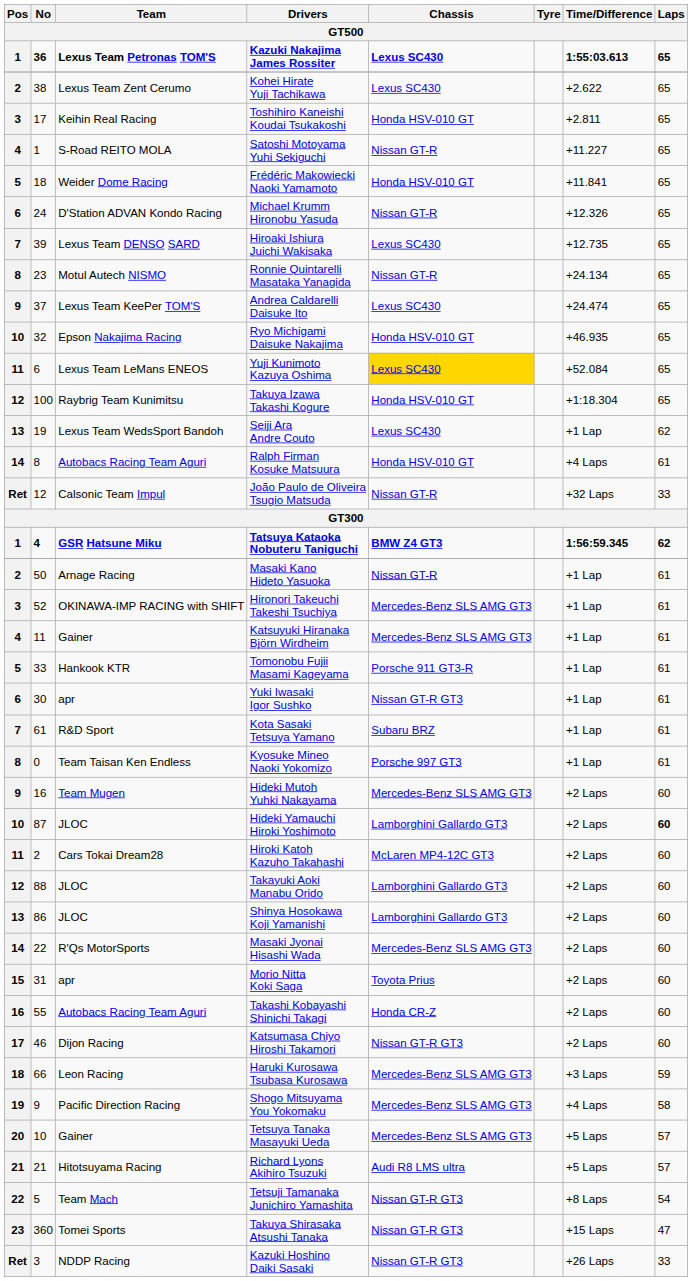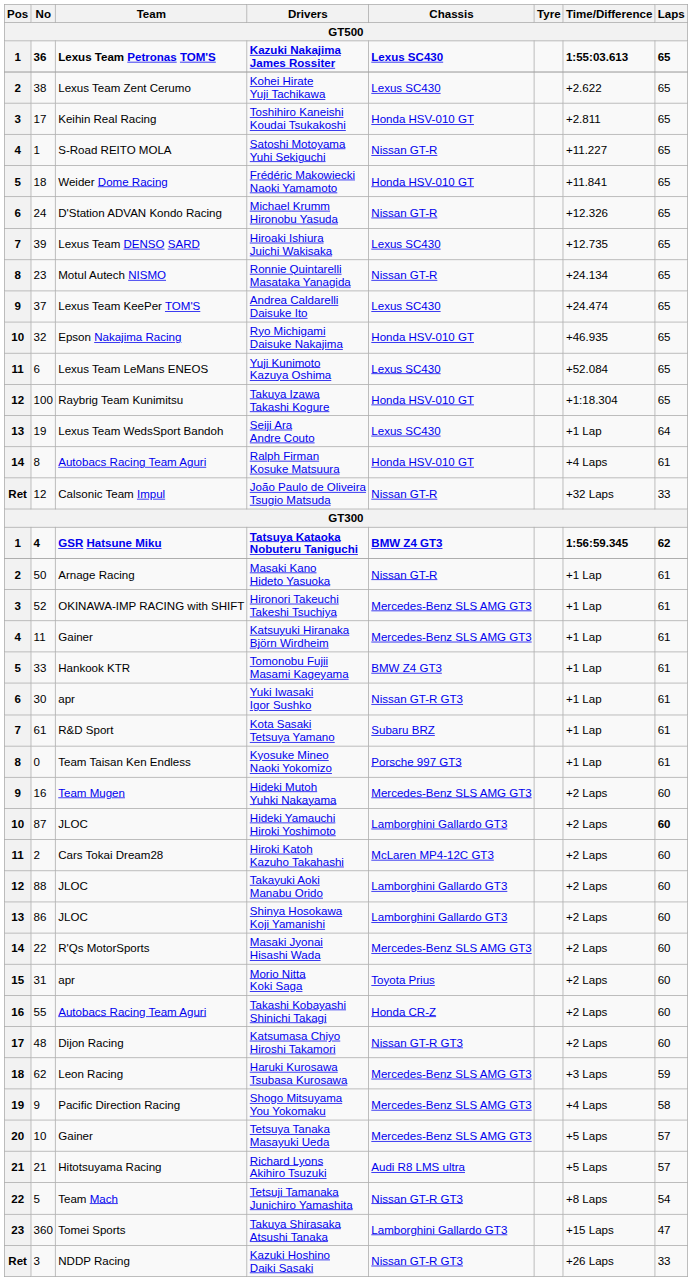Yuji Kunimoto Kazuya Oshima | Chassis: gold background -> no background
Seiji Ara Andre Couto | Laps: 62 -> 64
Tomonobu Fujii Masami Kageyama | Chassis: Porsche 911 GT3-R -> BMW Z4 GT3
Katsumasa Chiyo Hiroshi Takamori | No: 46 -> 48
Haruki Kurosawa Tsubasa Kurosawa | No: 66 -> 62
Takuya Shirasaka Atsushi Tanaka | Chassis: Nissan GT-R GT3 -> Lamborghini Gallardo GT3
